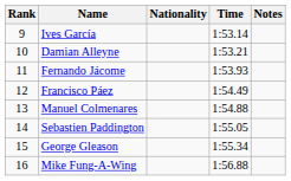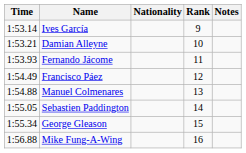columns swapped: Rank <-> Time
